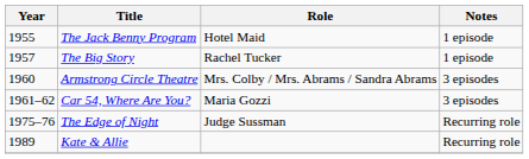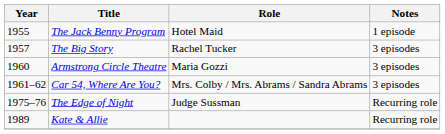The Big Story | Notes: 1 episode -> 3 episodes
Armstrong Circle Theatre | Role: Mrs. Colby / Mrs. Abrams / Sandra Abrams -> Maria Gozzi
Car 54, Where Are You? | Role: Maria Gozzi -> Mrs. Colby / Mrs. Abrams / Sandra Abrams
